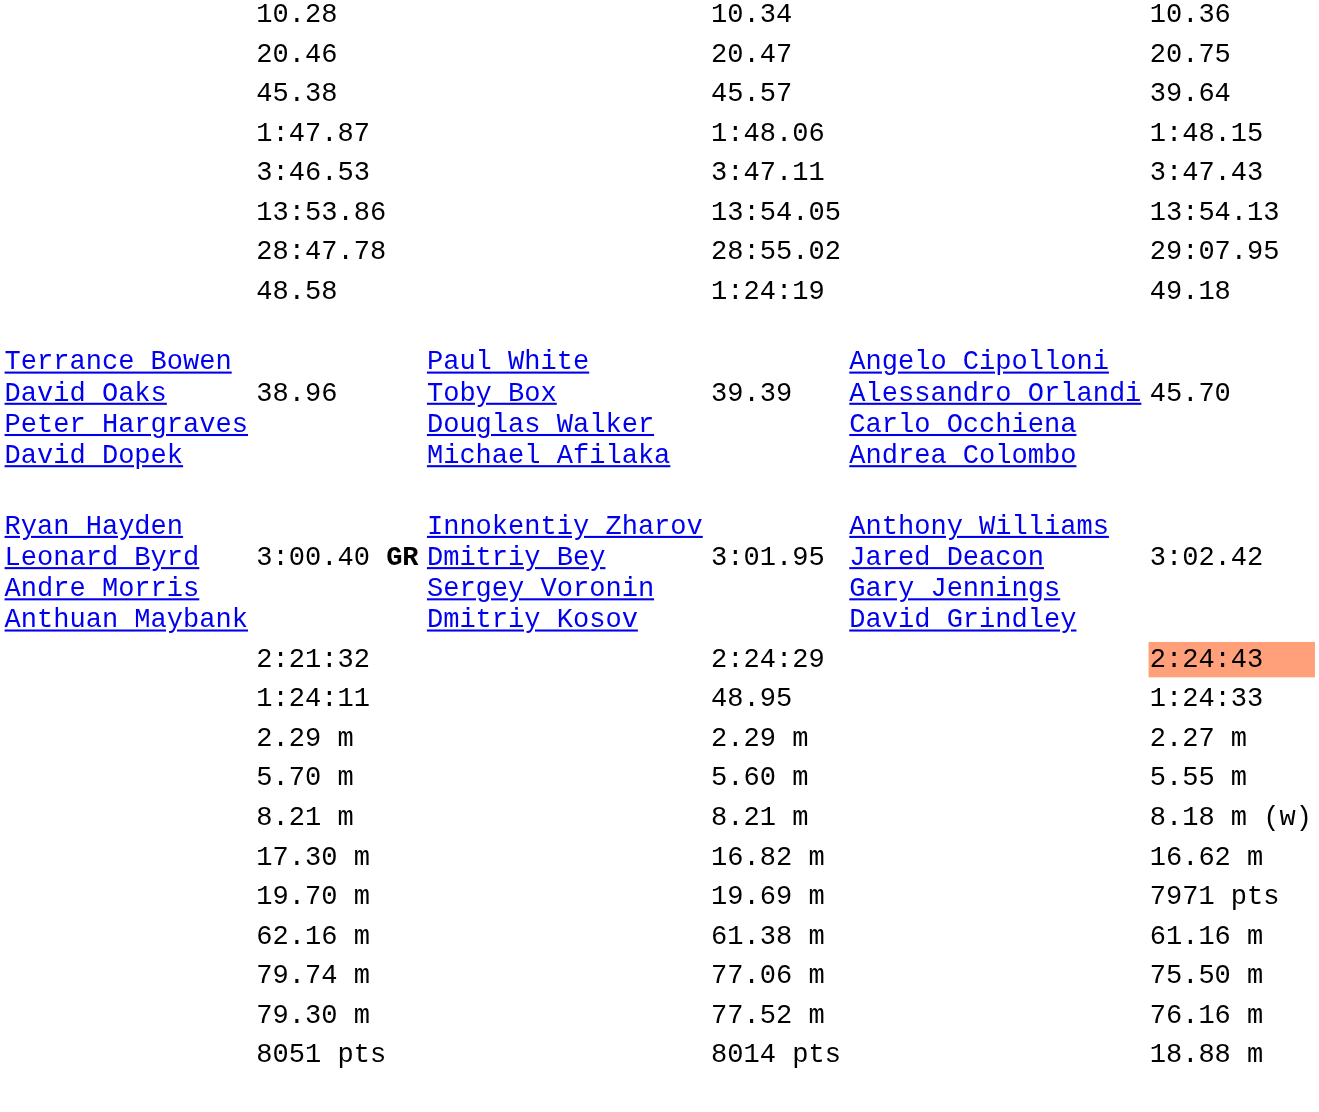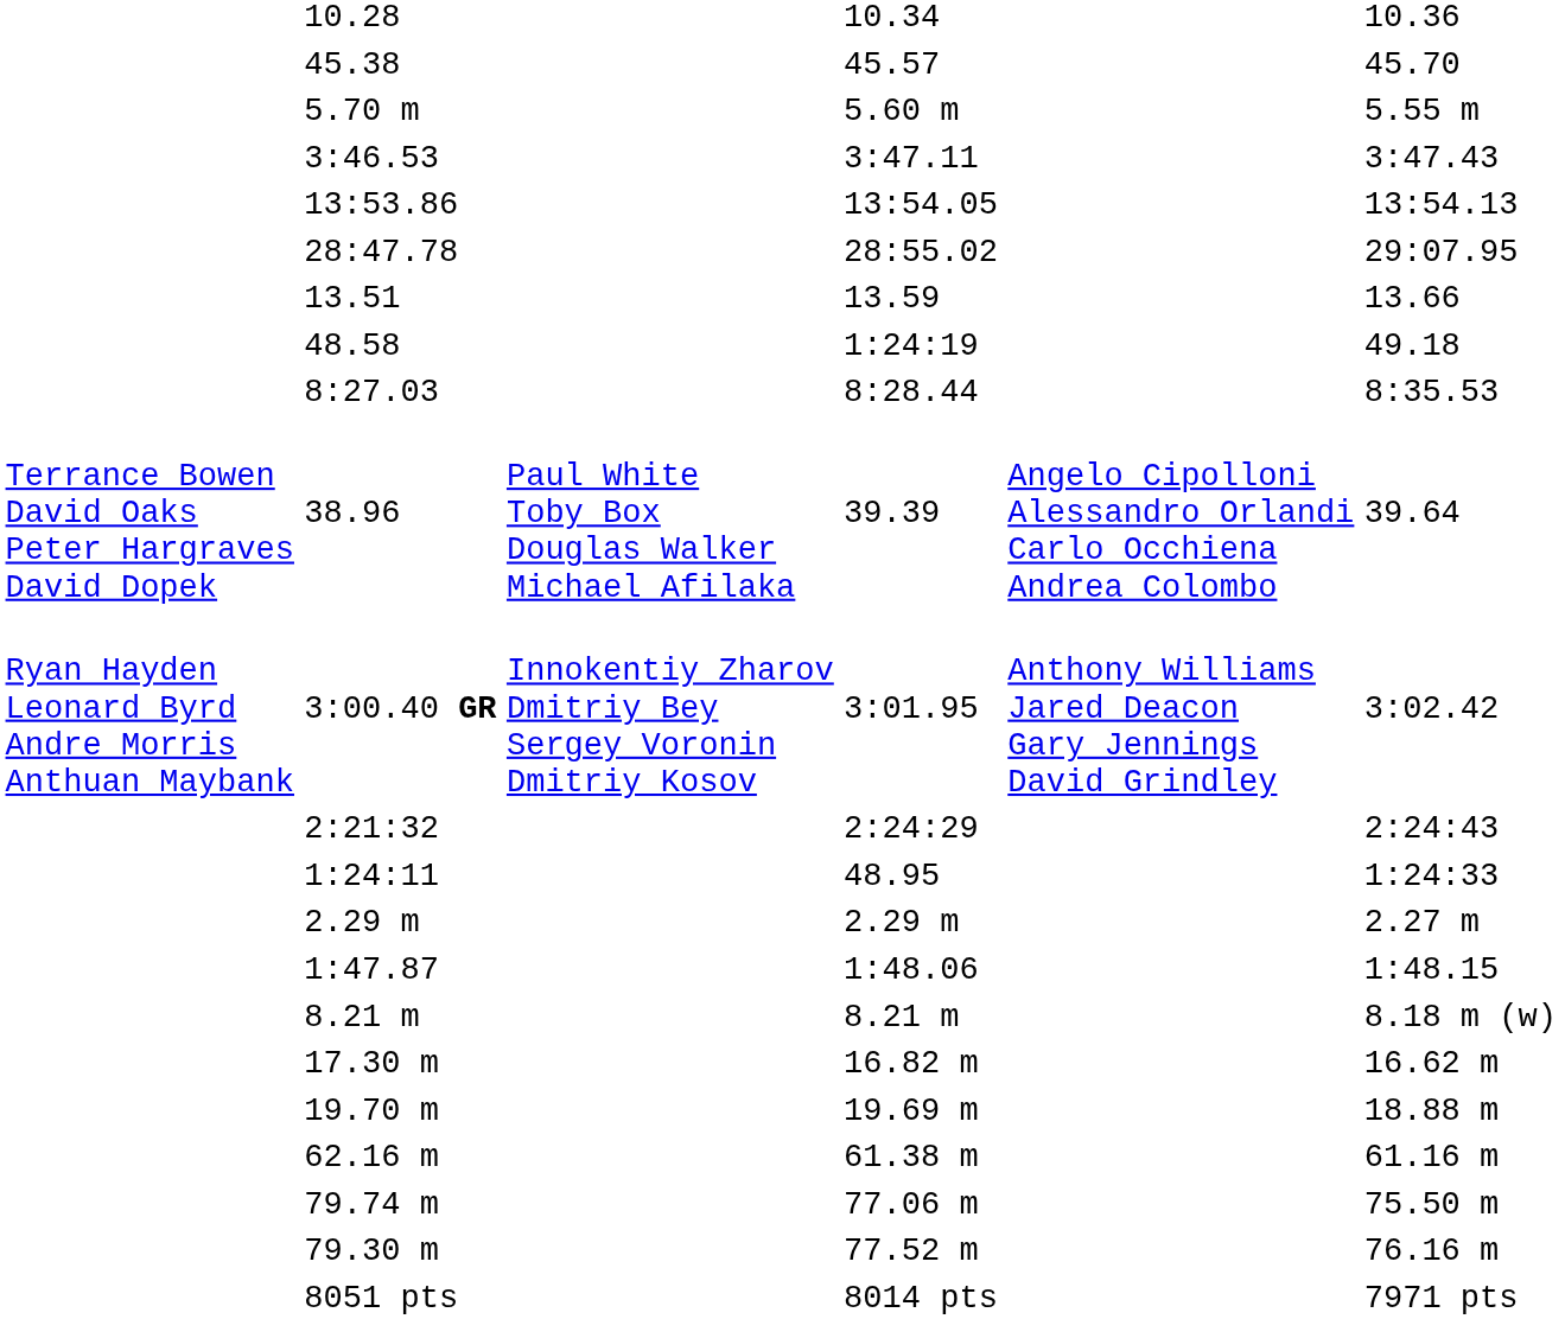- row: 20.46 | 20.47 | 20.75
45.38 | column 7: 39.64 -> 45.70
rows swapped: 1:47.87 <-> 5.70 m
+ row: 13.51 | 13.59 | 13.66
+ row: 8:27.03 | 8:28.44 | 8:35.53
38.96 | column 7: 45.70 -> 39.64
2:21:32 | column 7: lightsalmon background -> no background
19.70 m | column 7: 7971 pts -> 18.88 m
8051 pts | column 7: 18.88 m -> 7971 pts
